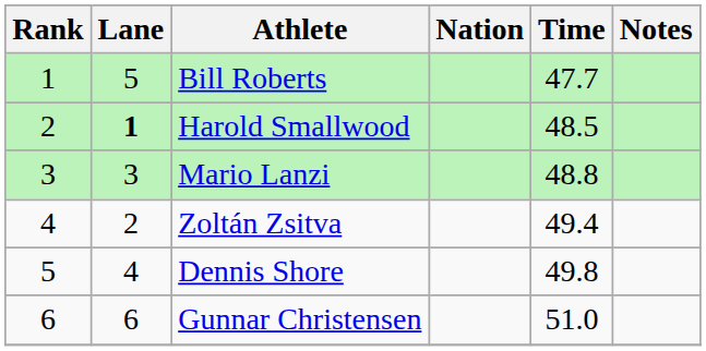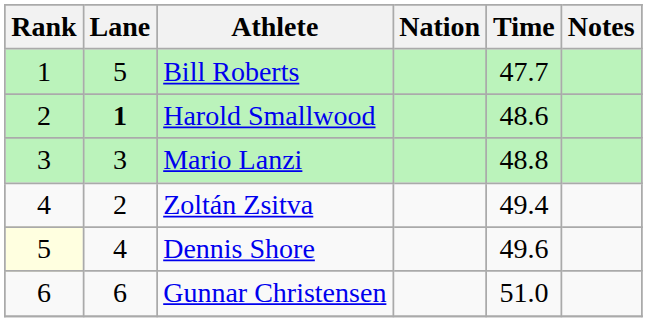Harold Smallwood | Time: 48.5 -> 48.6
Dennis Shore | Rank: no background -> lightyellow background
Dennis Shore | Time: 49.8 -> 49.6
